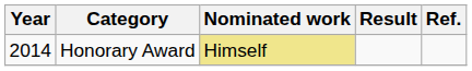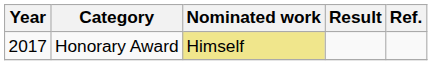Honorary Award | Year: 2014 -> 2017
